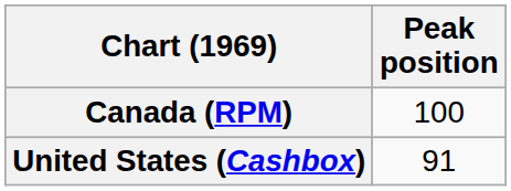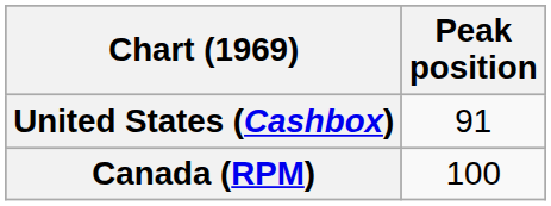rows swapped: United States (Cashbox) <-> Canada (RPM)
